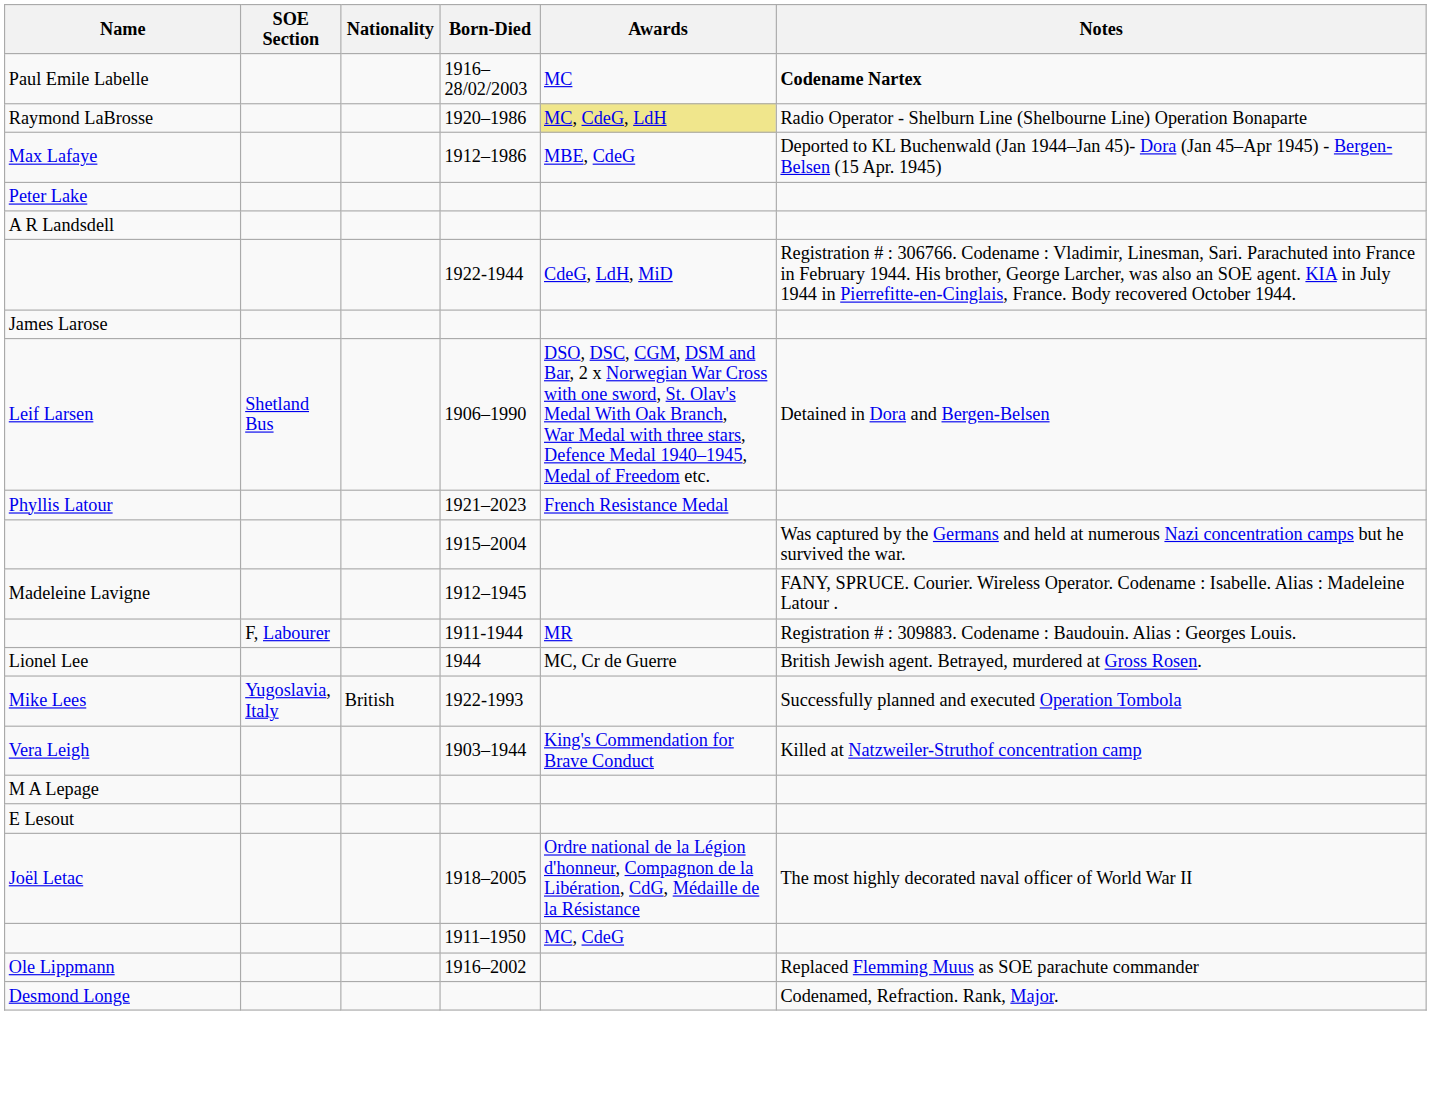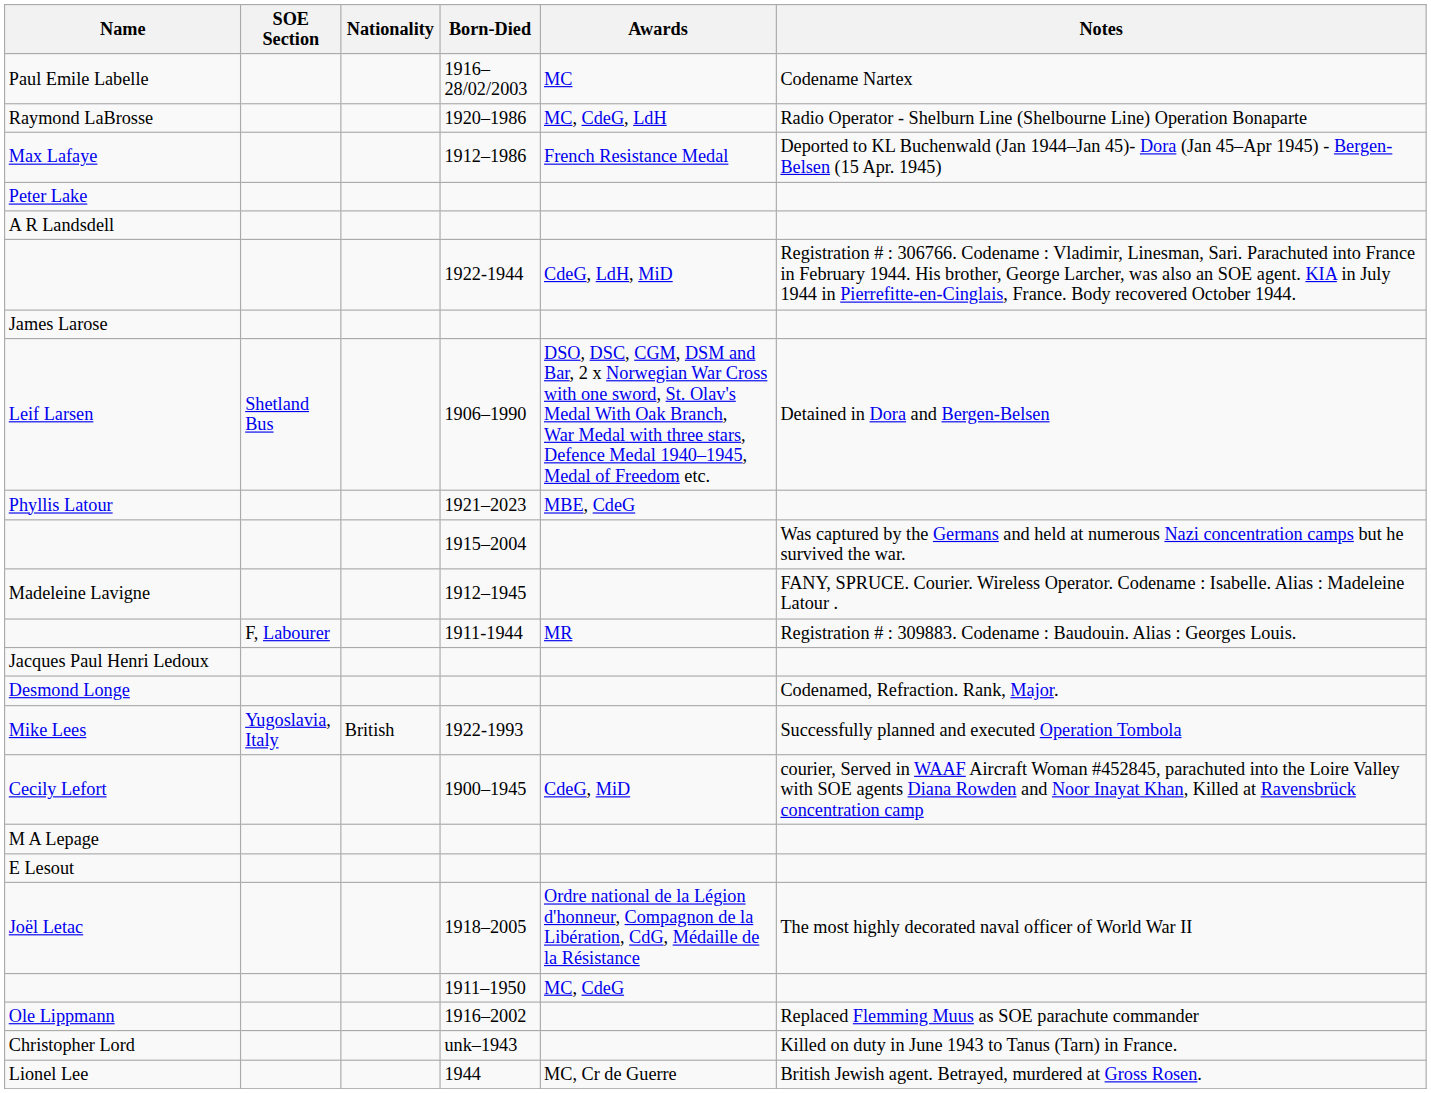Paul Emile Labelle | Notes: bold -> normal
Raymond LaBrosse | Awards: khaki background -> no background
Max Lafaye | Awards: MBE, CdeG -> French Resistance Medal
Phyllis Latour | Awards: French Resistance Medal -> MBE, CdeG
+ row: Jacques Paul Henri Ledoux
rows swapped: Lionel Lee <-> Desmond Longe
+ row: Cecily Lefort | 1900–1945 | CdeG, MiD | courier, Served in WAAF Aircraft Woman #452845, parachuted into the Loire Valley with SOE agents Diana Rowden and Noor Inayat Khan, Killed at Ravensbrück concentration camp
- row: Vera Leigh | 1903–1944 | King's Commendation for Brave Conduct | Killed at Natzweiler-Struthof concentration camp
+ row: Christopher Lord | unk–1943 | Killed on duty in June 1943 to Tanus (Tarn) in France.
